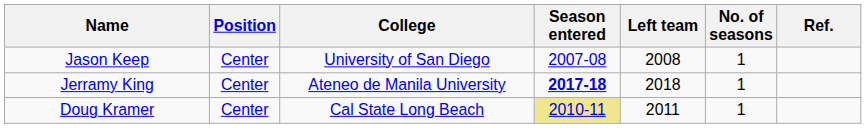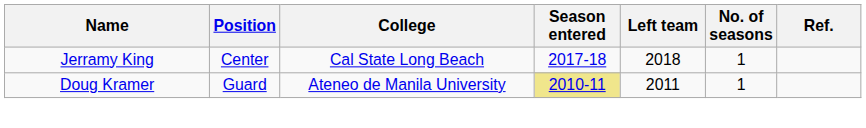- row: Jason Keep | Center | University of San Diego | 2007-08 | 2008 | 1
Jerramy King | College: Ateneo de Manila University -> Cal State Long Beach
Jerramy King | Season entered: bold -> normal
Doug Kramer | Position: Center -> Guard
Doug Kramer | College: Cal State Long Beach -> Ateneo de Manila University
